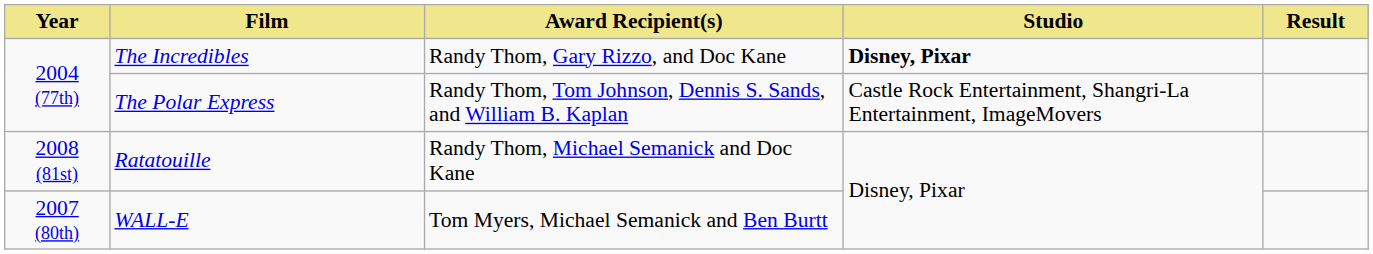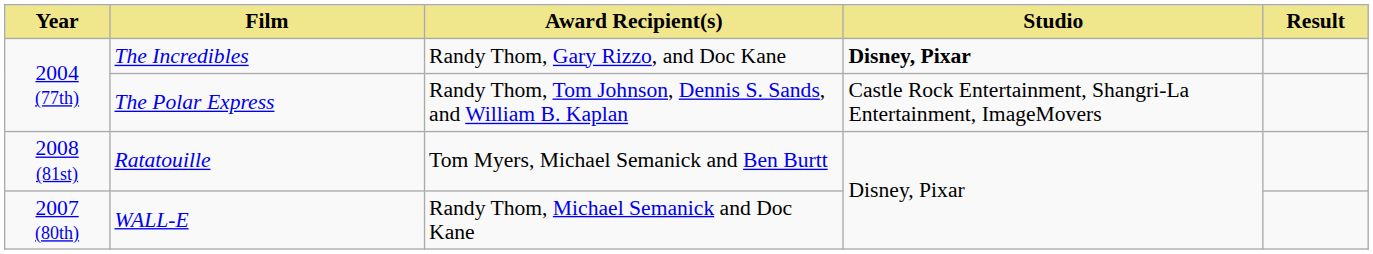Ratatouille | Award Recipient(s): Randy Thom, Michael Semanick and Doc Kane -> Tom Myers, Michael Semanick and Ben Burtt
WALL-E | Award Recipient(s): Tom Myers, Michael Semanick and Ben Burtt -> Randy Thom, Michael Semanick and Doc Kane
